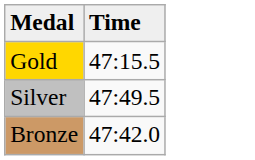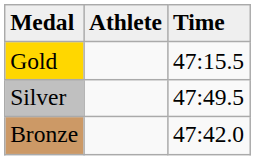+ column: Athlete
